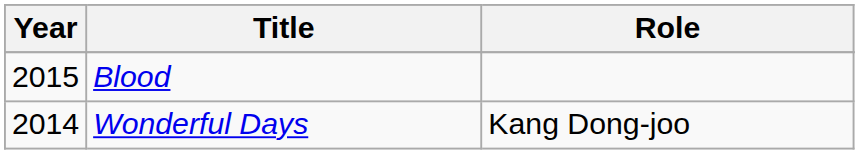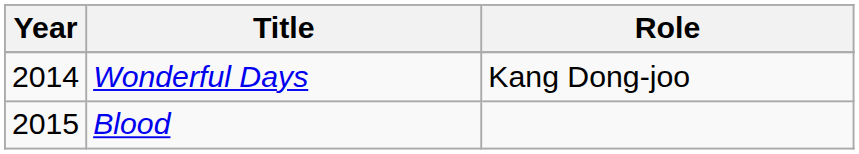rows swapped: Wonderful Days <-> Blood
